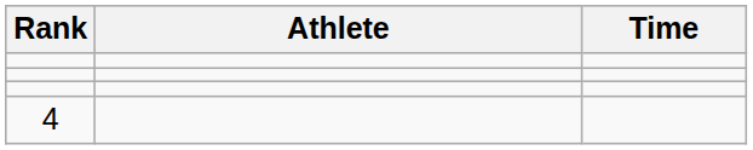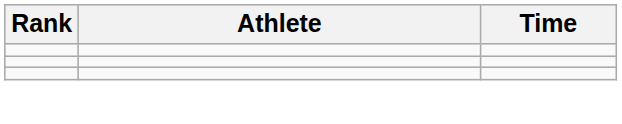- row: 4
